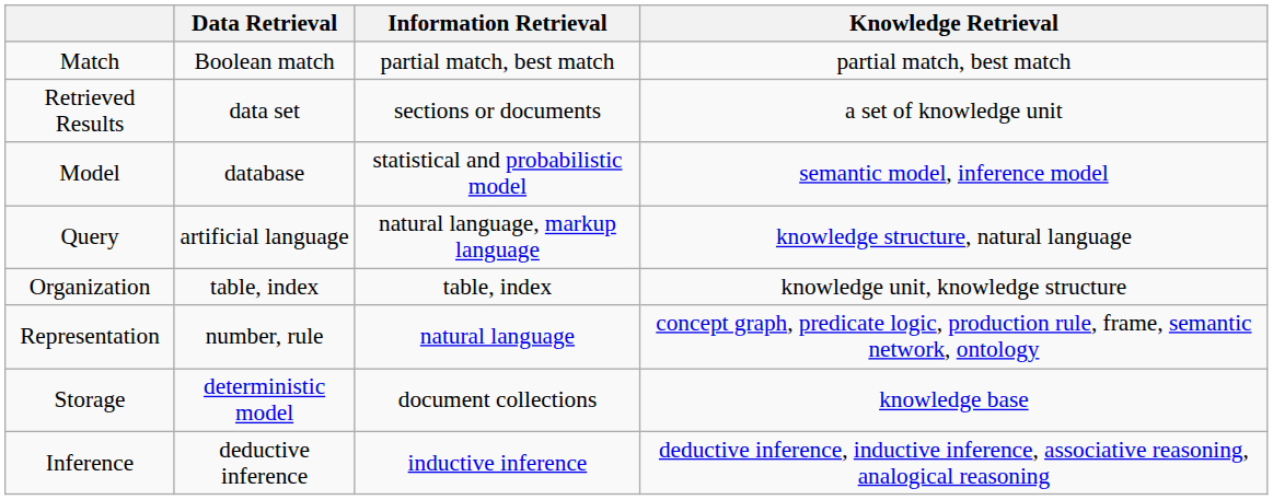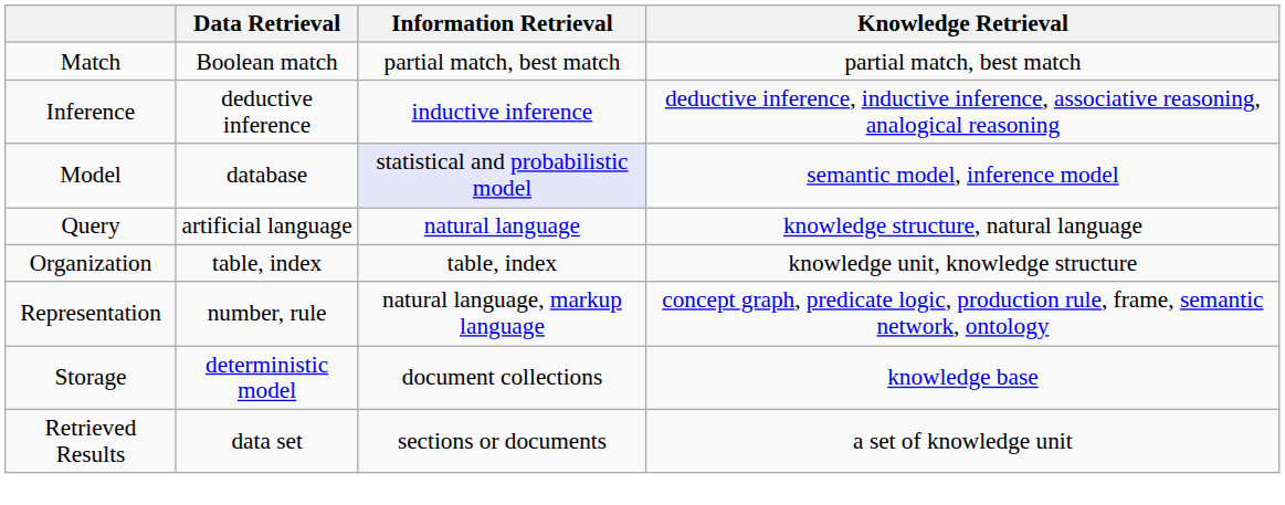rows swapped: Inference <-> Retrieved Results
Model | Information Retrieval: no background -> lavender background
Query | Information Retrieval: natural language, markup language -> natural language
Representation | Information Retrieval: natural language -> natural language, markup language
